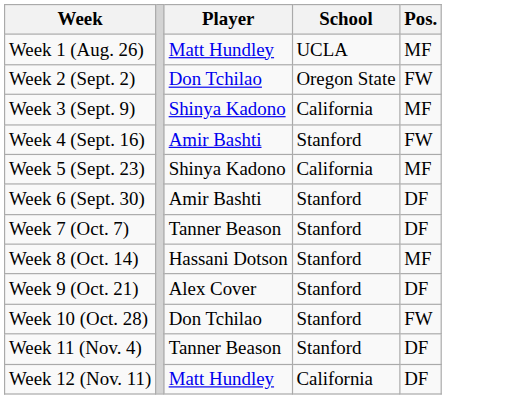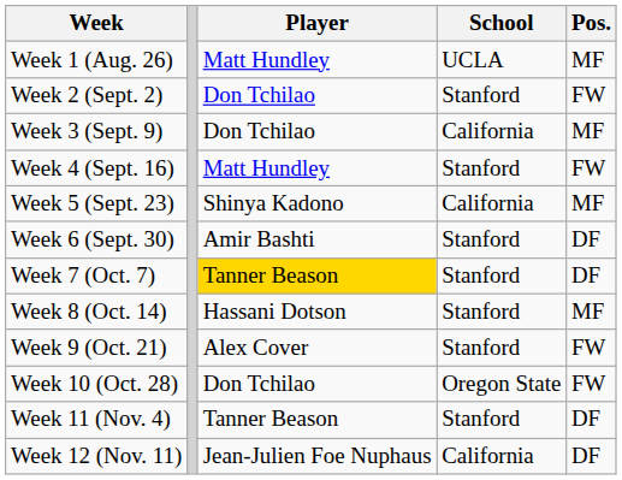Week 2 (Sept. 2) | School: Oregon State -> Stanford
Week 3 (Sept. 9) | Player: Shinya Kadono -> Don Tchilao
Week 4 (Sept. 16) | Player: Amir Bashti -> Matt Hundley
Week 7 (Oct. 7) | Player: no background -> gold background
Week 9 (Oct. 21) | Pos.: DF -> FW
Week 10 (Oct. 28) | School: Stanford -> Oregon State
Week 12 (Nov. 11) | Player: Matt Hundley -> Jean-Julien Foe Nuphaus
